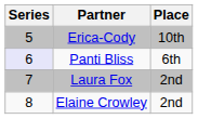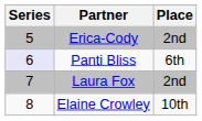Erica-Cody | Place: 10th -> 2nd
Elaine Crowley | Place: 2nd -> 10th
